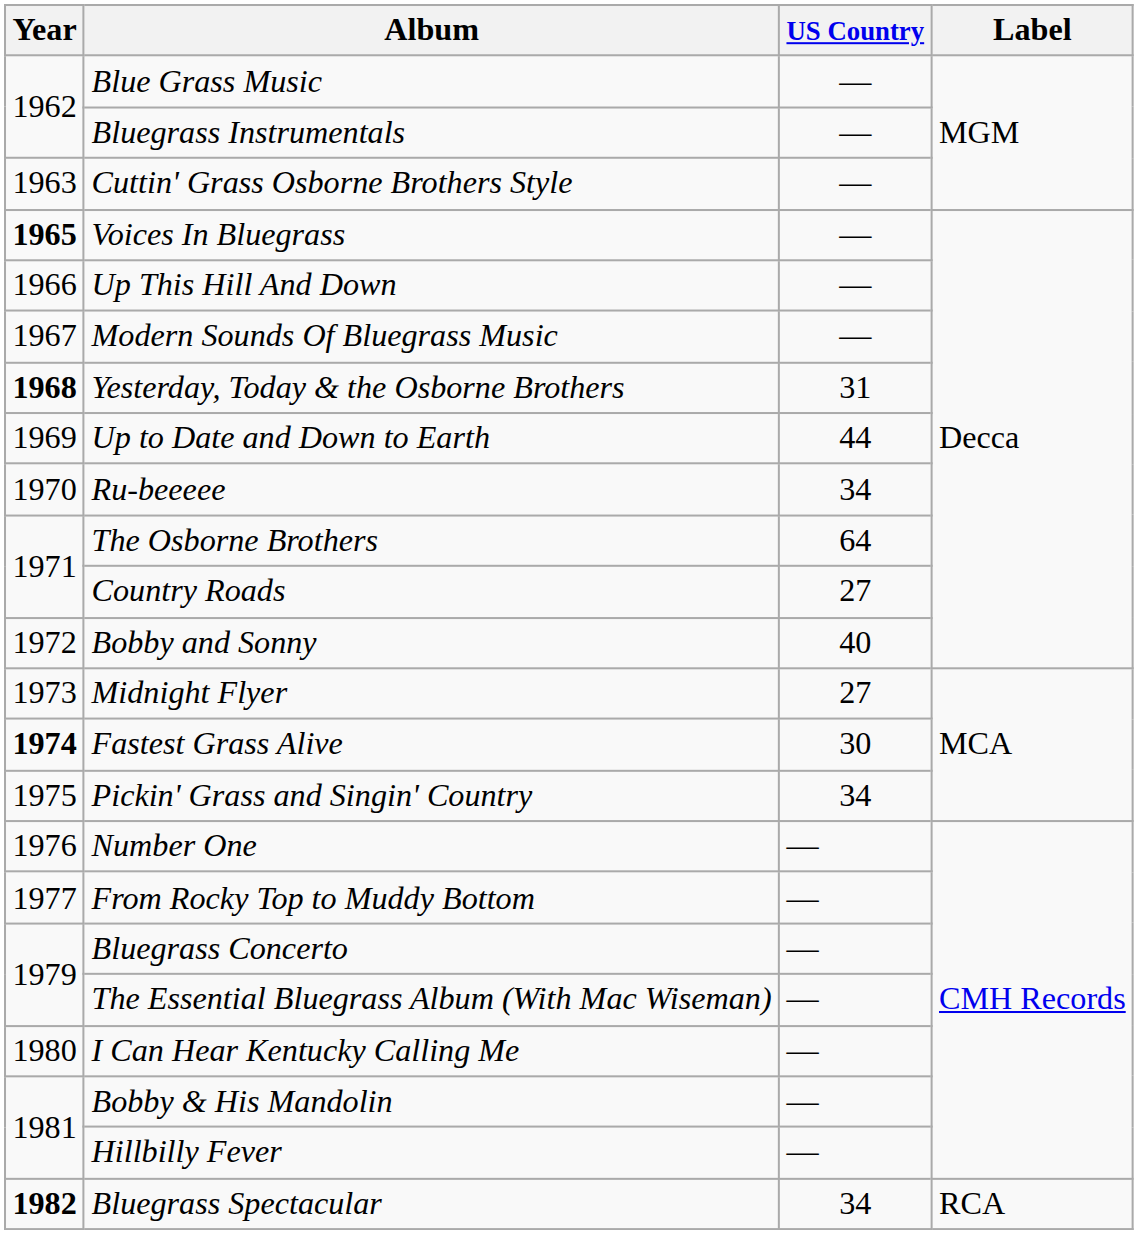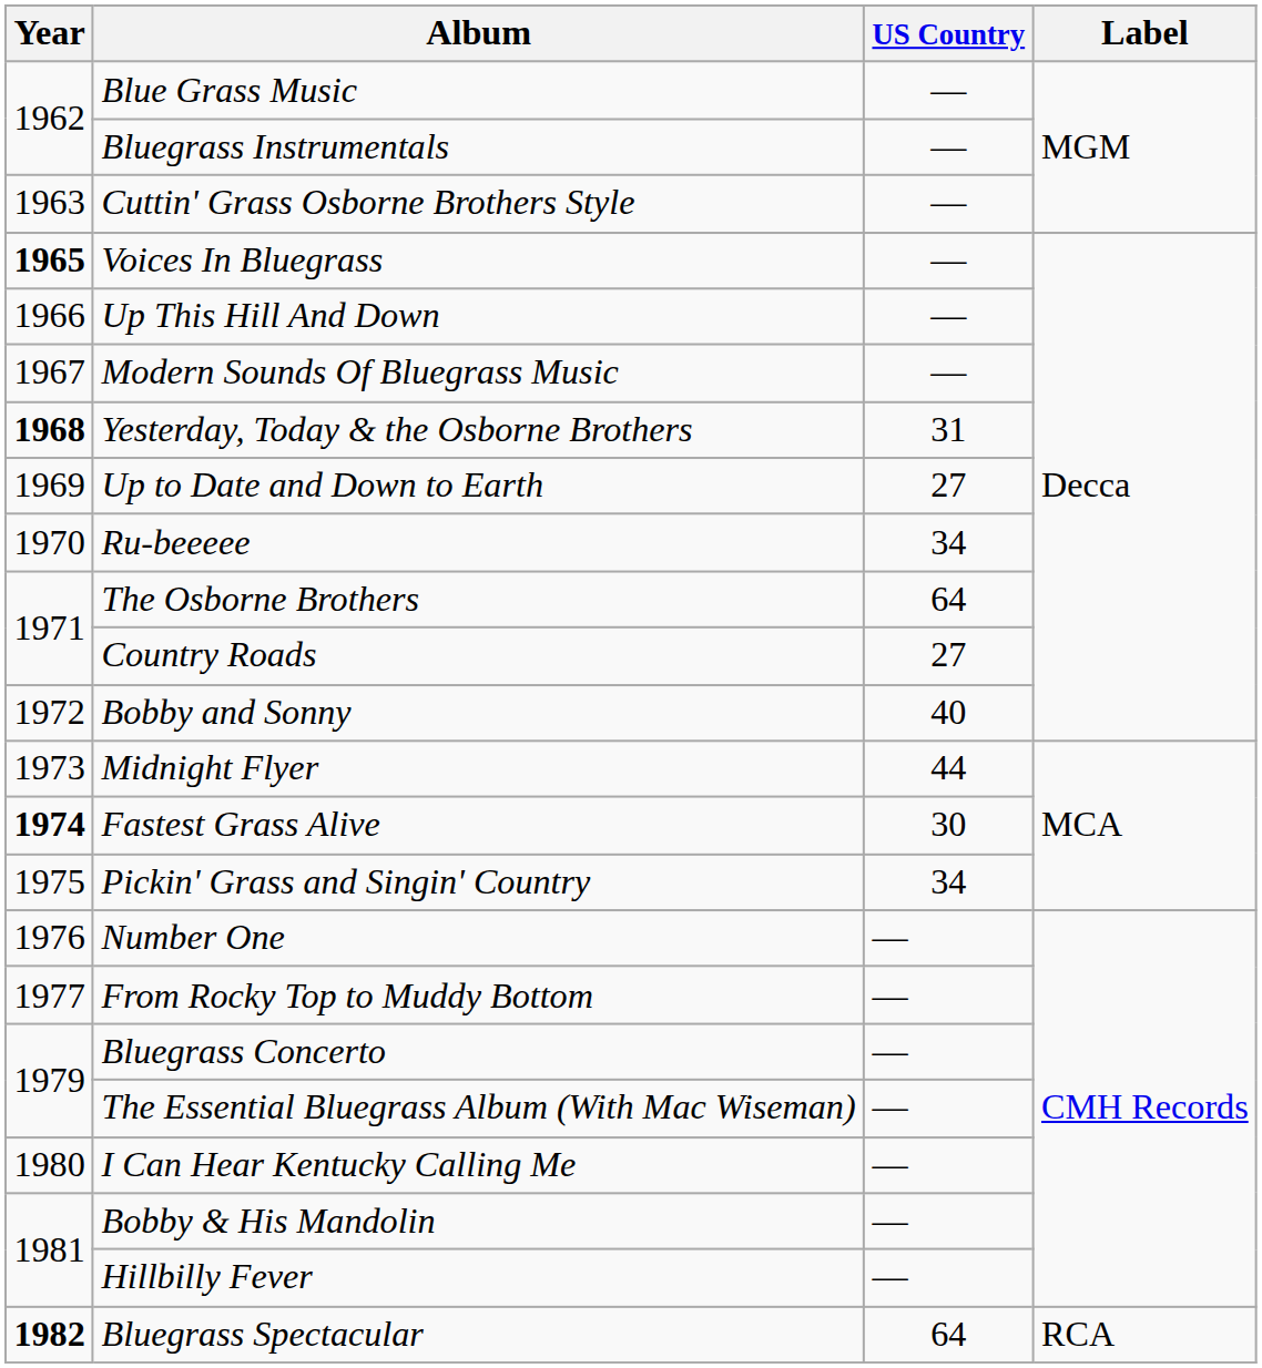Up to Date and Down to Earth | US Country: 44 -> 27
Midnight Flyer | US Country: 27 -> 44
Bluegrass Spectacular | US Country: 34 -> 64
